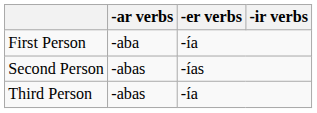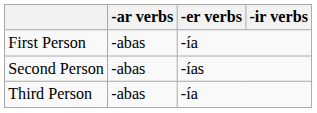First Person | -ar verbs: -aba -> -abas
